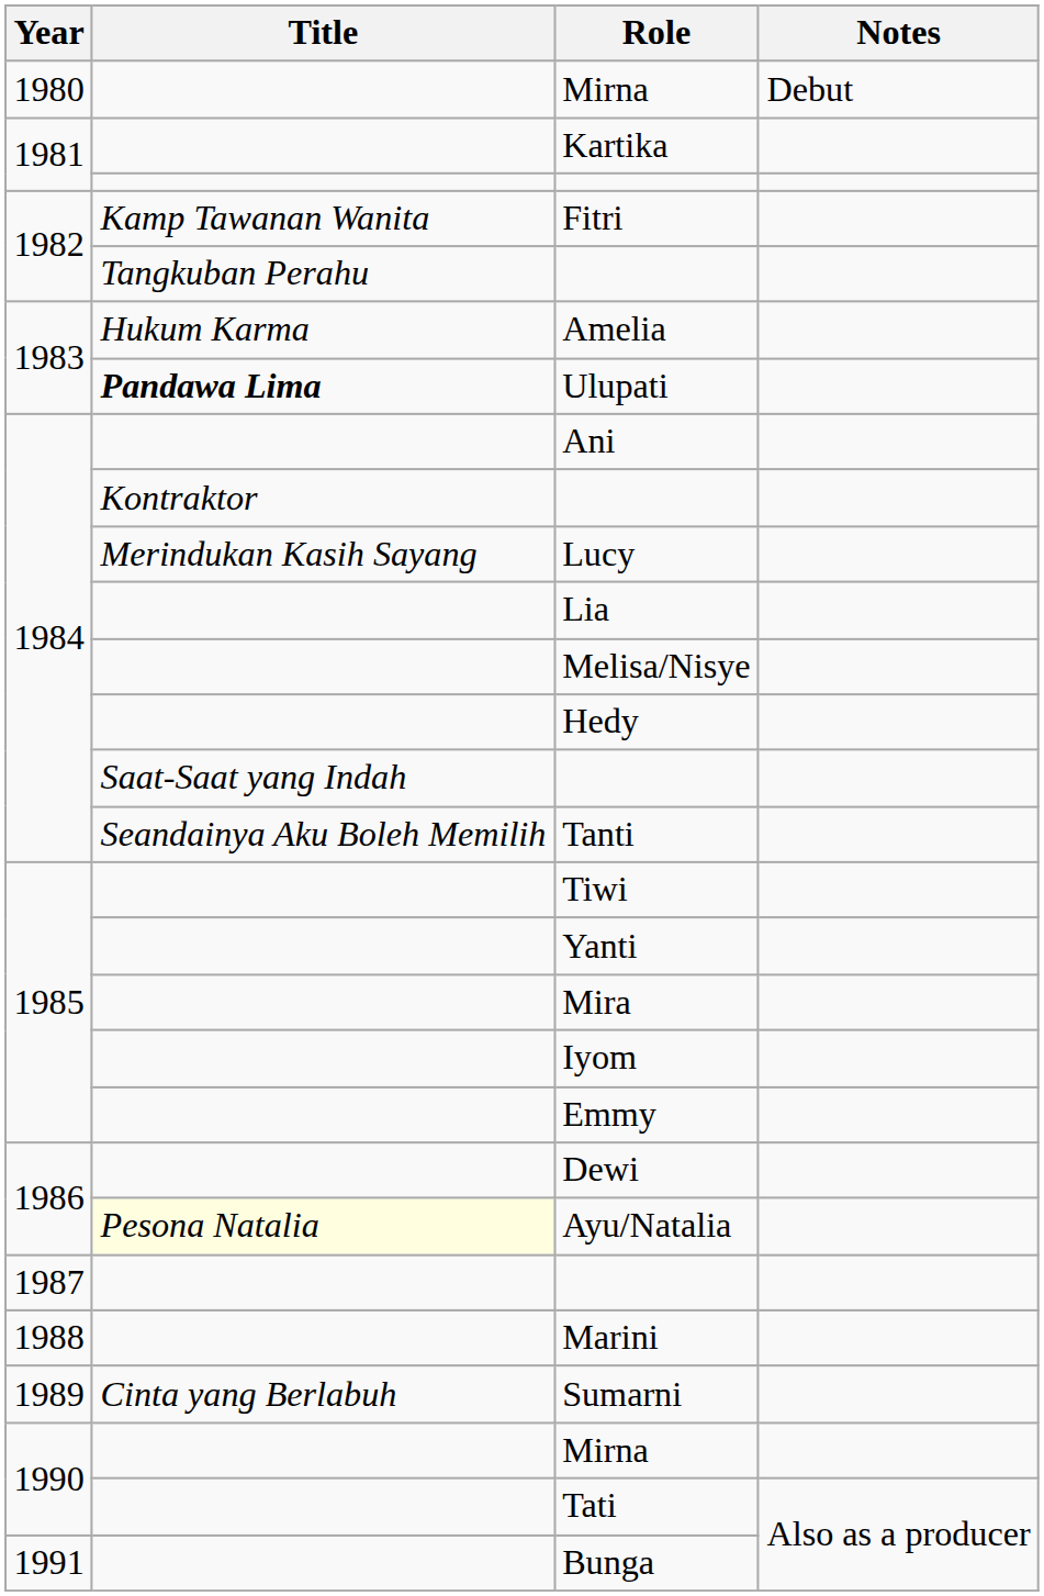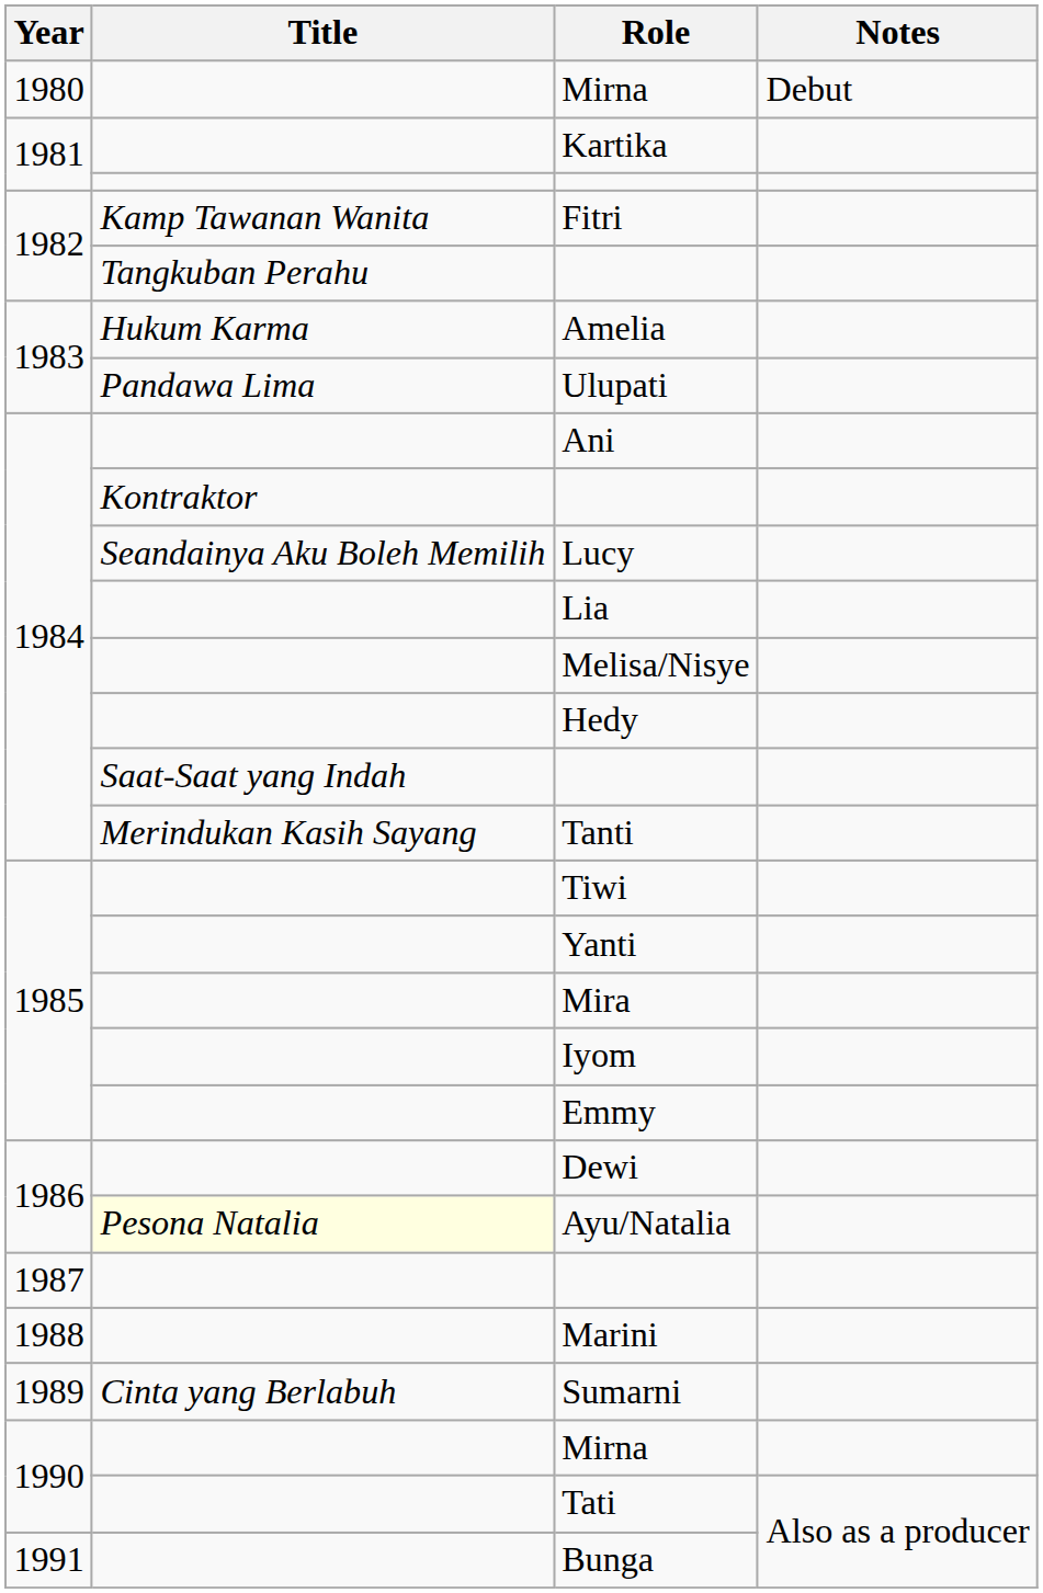Ulupati | Title: bold -> normal
Lucy | Title: Merindukan Kasih Sayang -> Seandainya Aku Boleh Memilih
Tanti | Title: Seandainya Aku Boleh Memilih -> Merindukan Kasih Sayang
